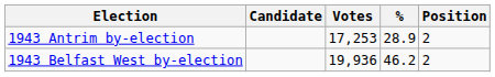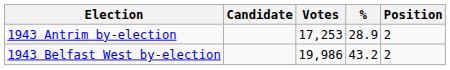1943 Belfast West by-election | Votes: 19,936 -> 19,986
1943 Belfast West by-election | %: 46.2 -> 43.2
